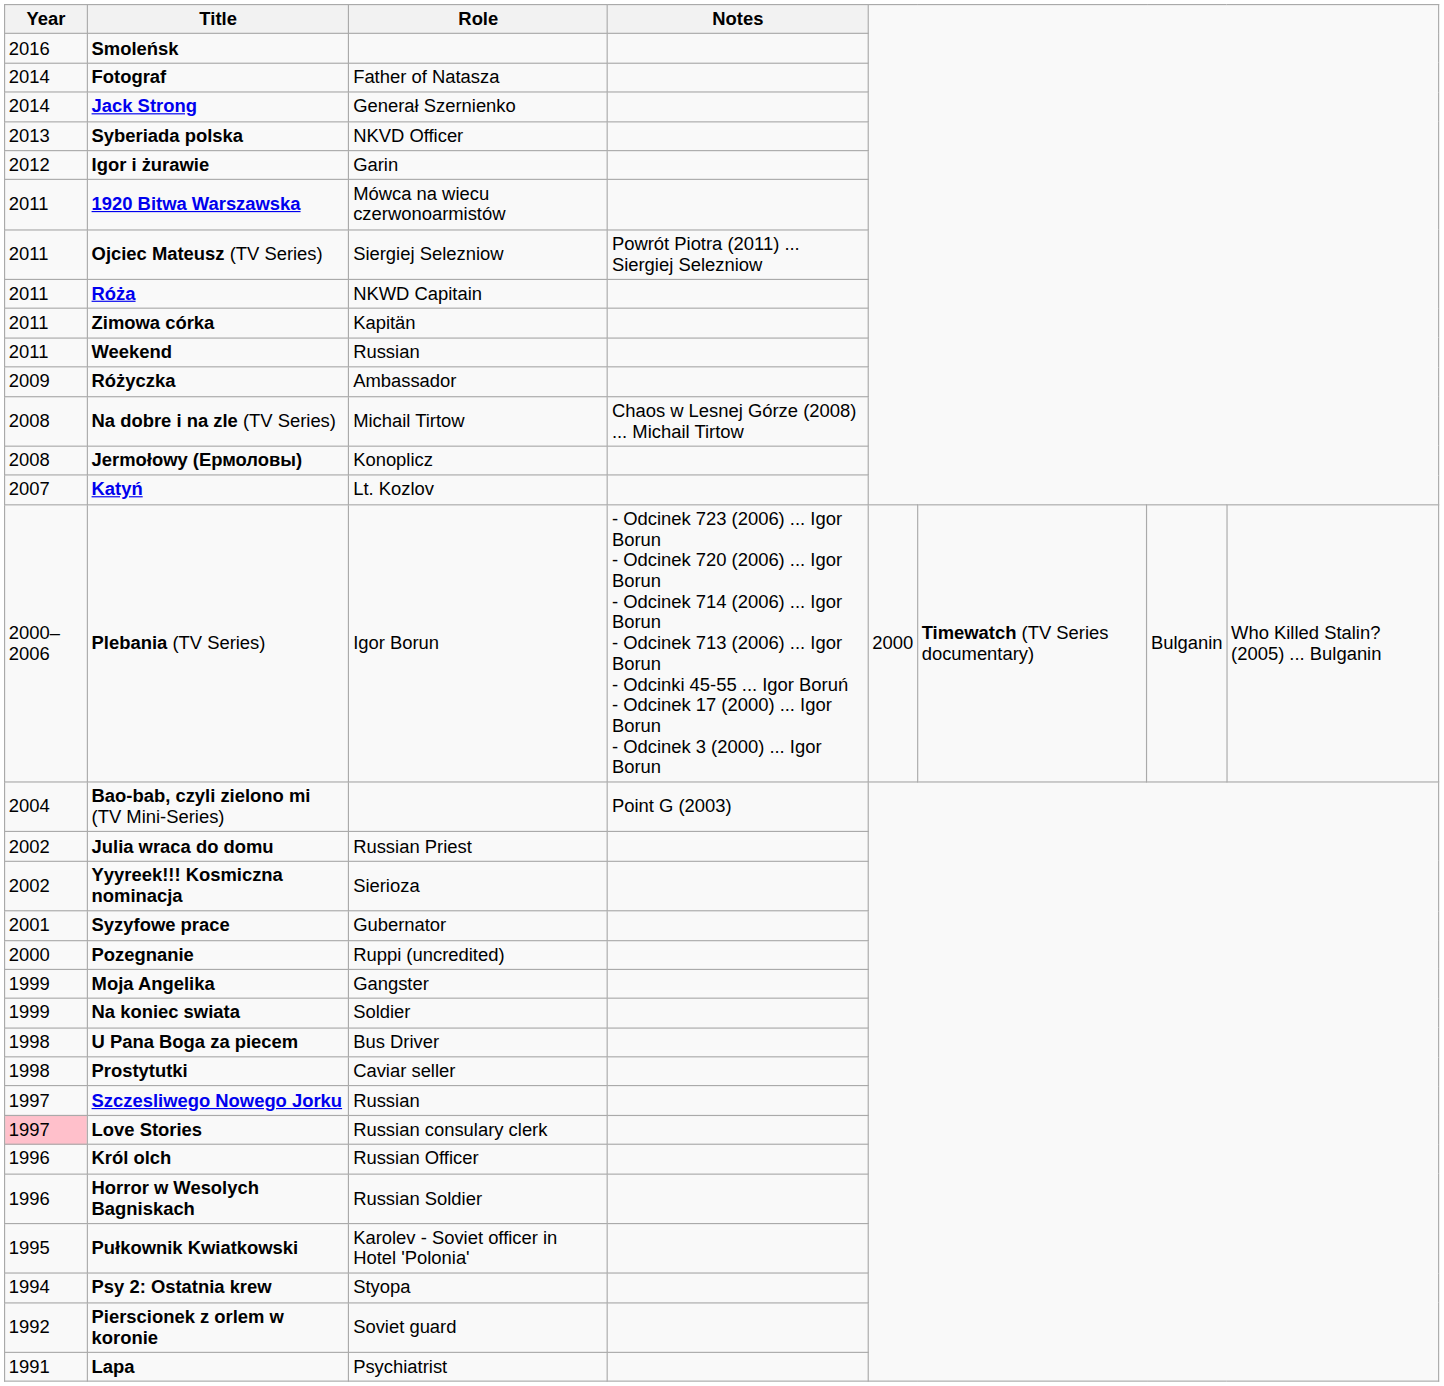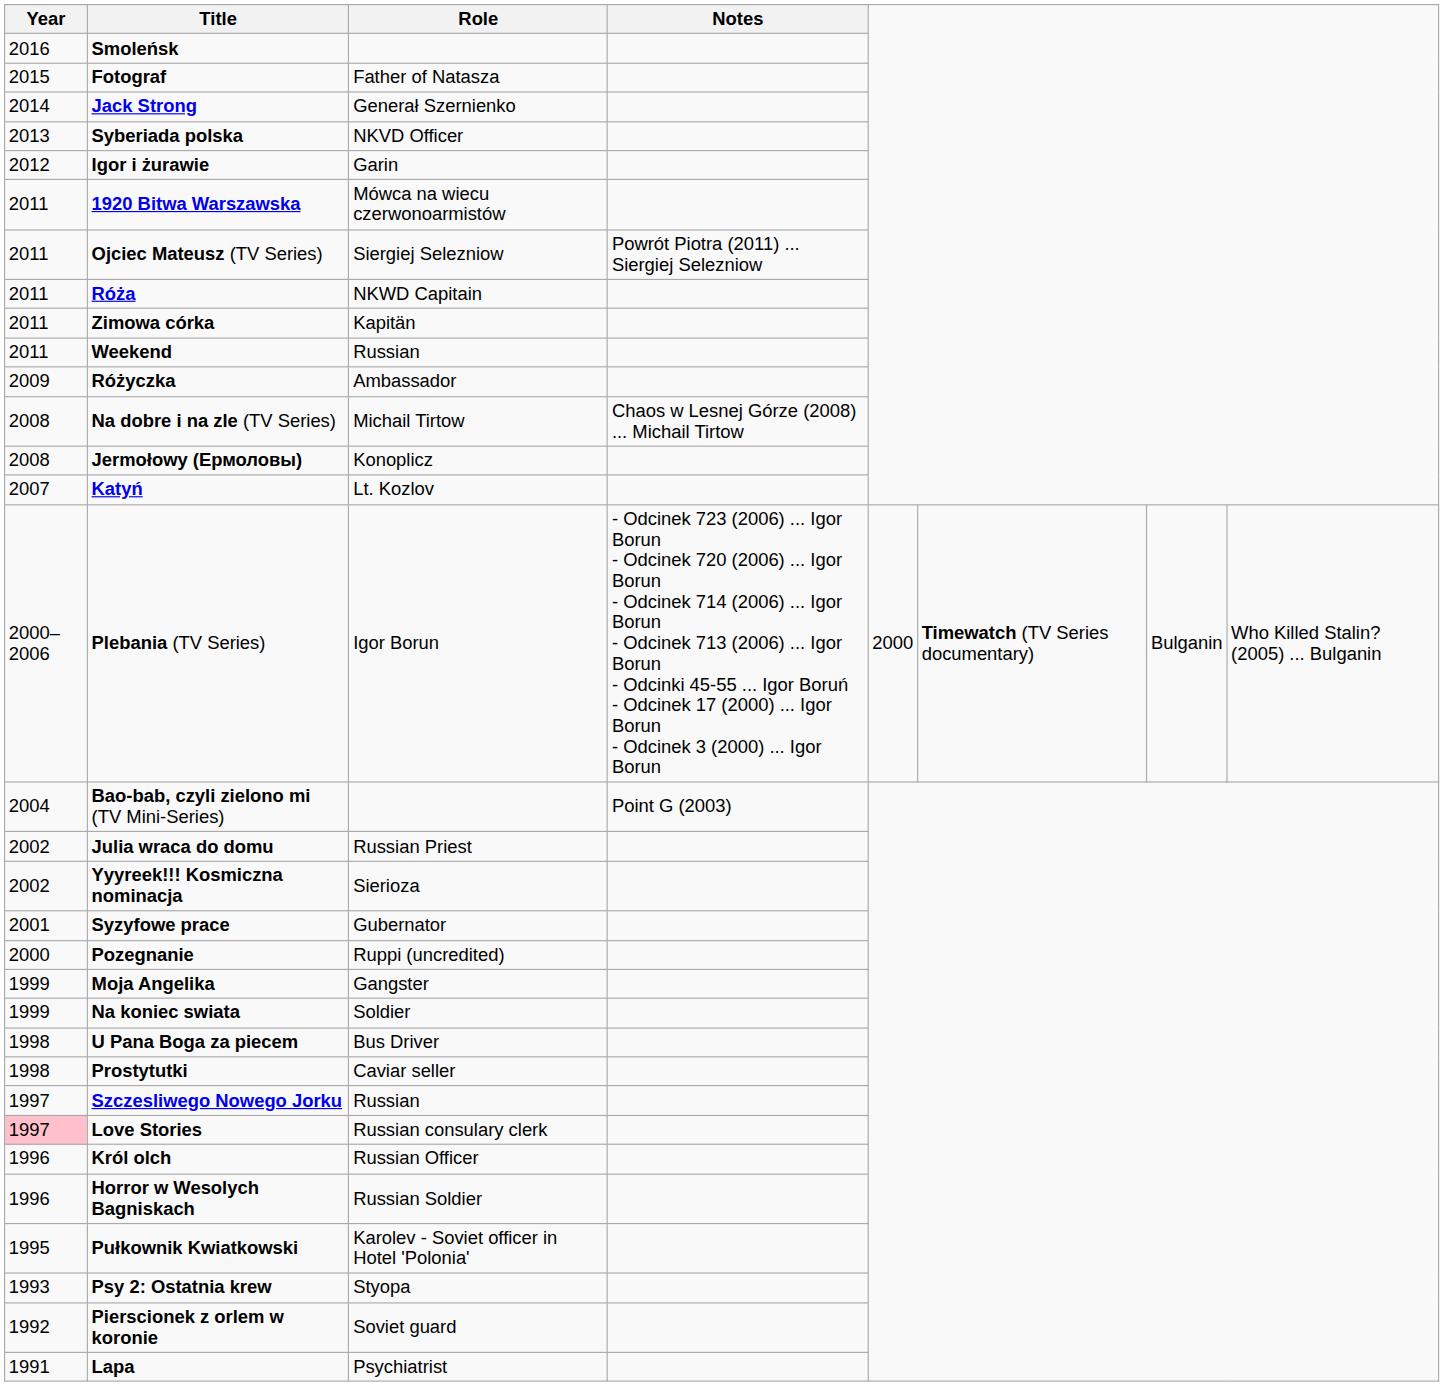Fotograf | Year: 2014 -> 2015
Psy 2: Ostatnia krew | Year: 1994 -> 1993
